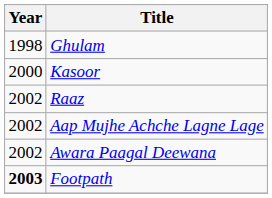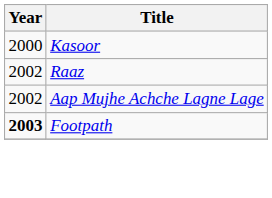- row: 1998 | Ghulam
- row: 2002 | Awara Paagal Deewana
